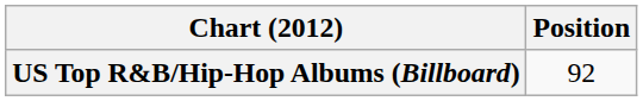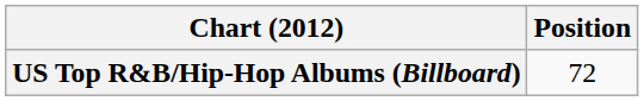US Top R&B/Hip-Hop Albums (Billboard) | Position: 92 -> 72
